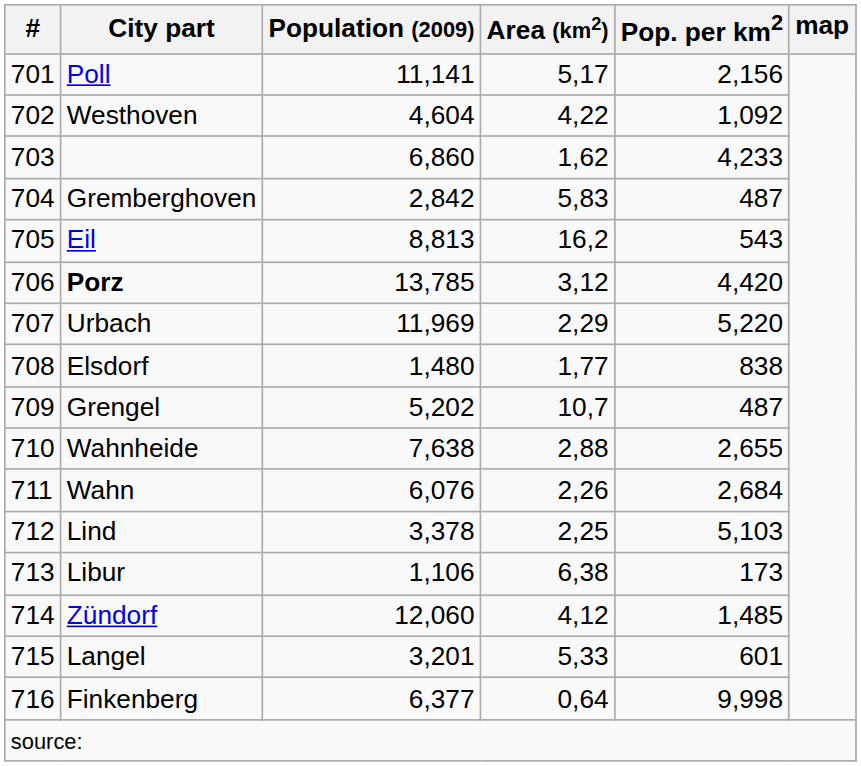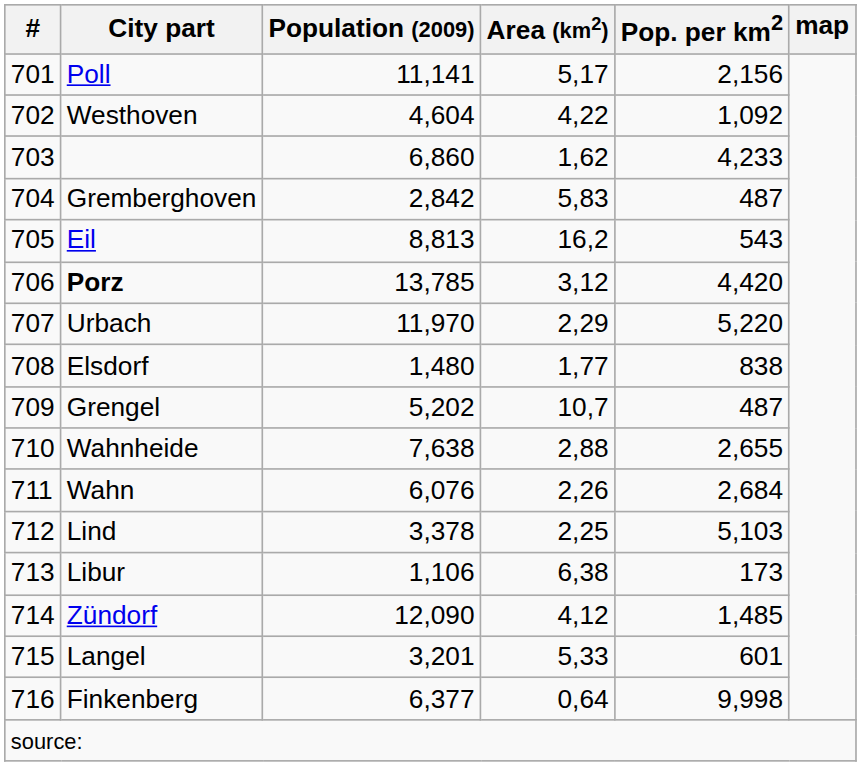Urbach | Population (2009): 11,969 -> 11,970
Zündorf | Population (2009): 12,060 -> 12,090
